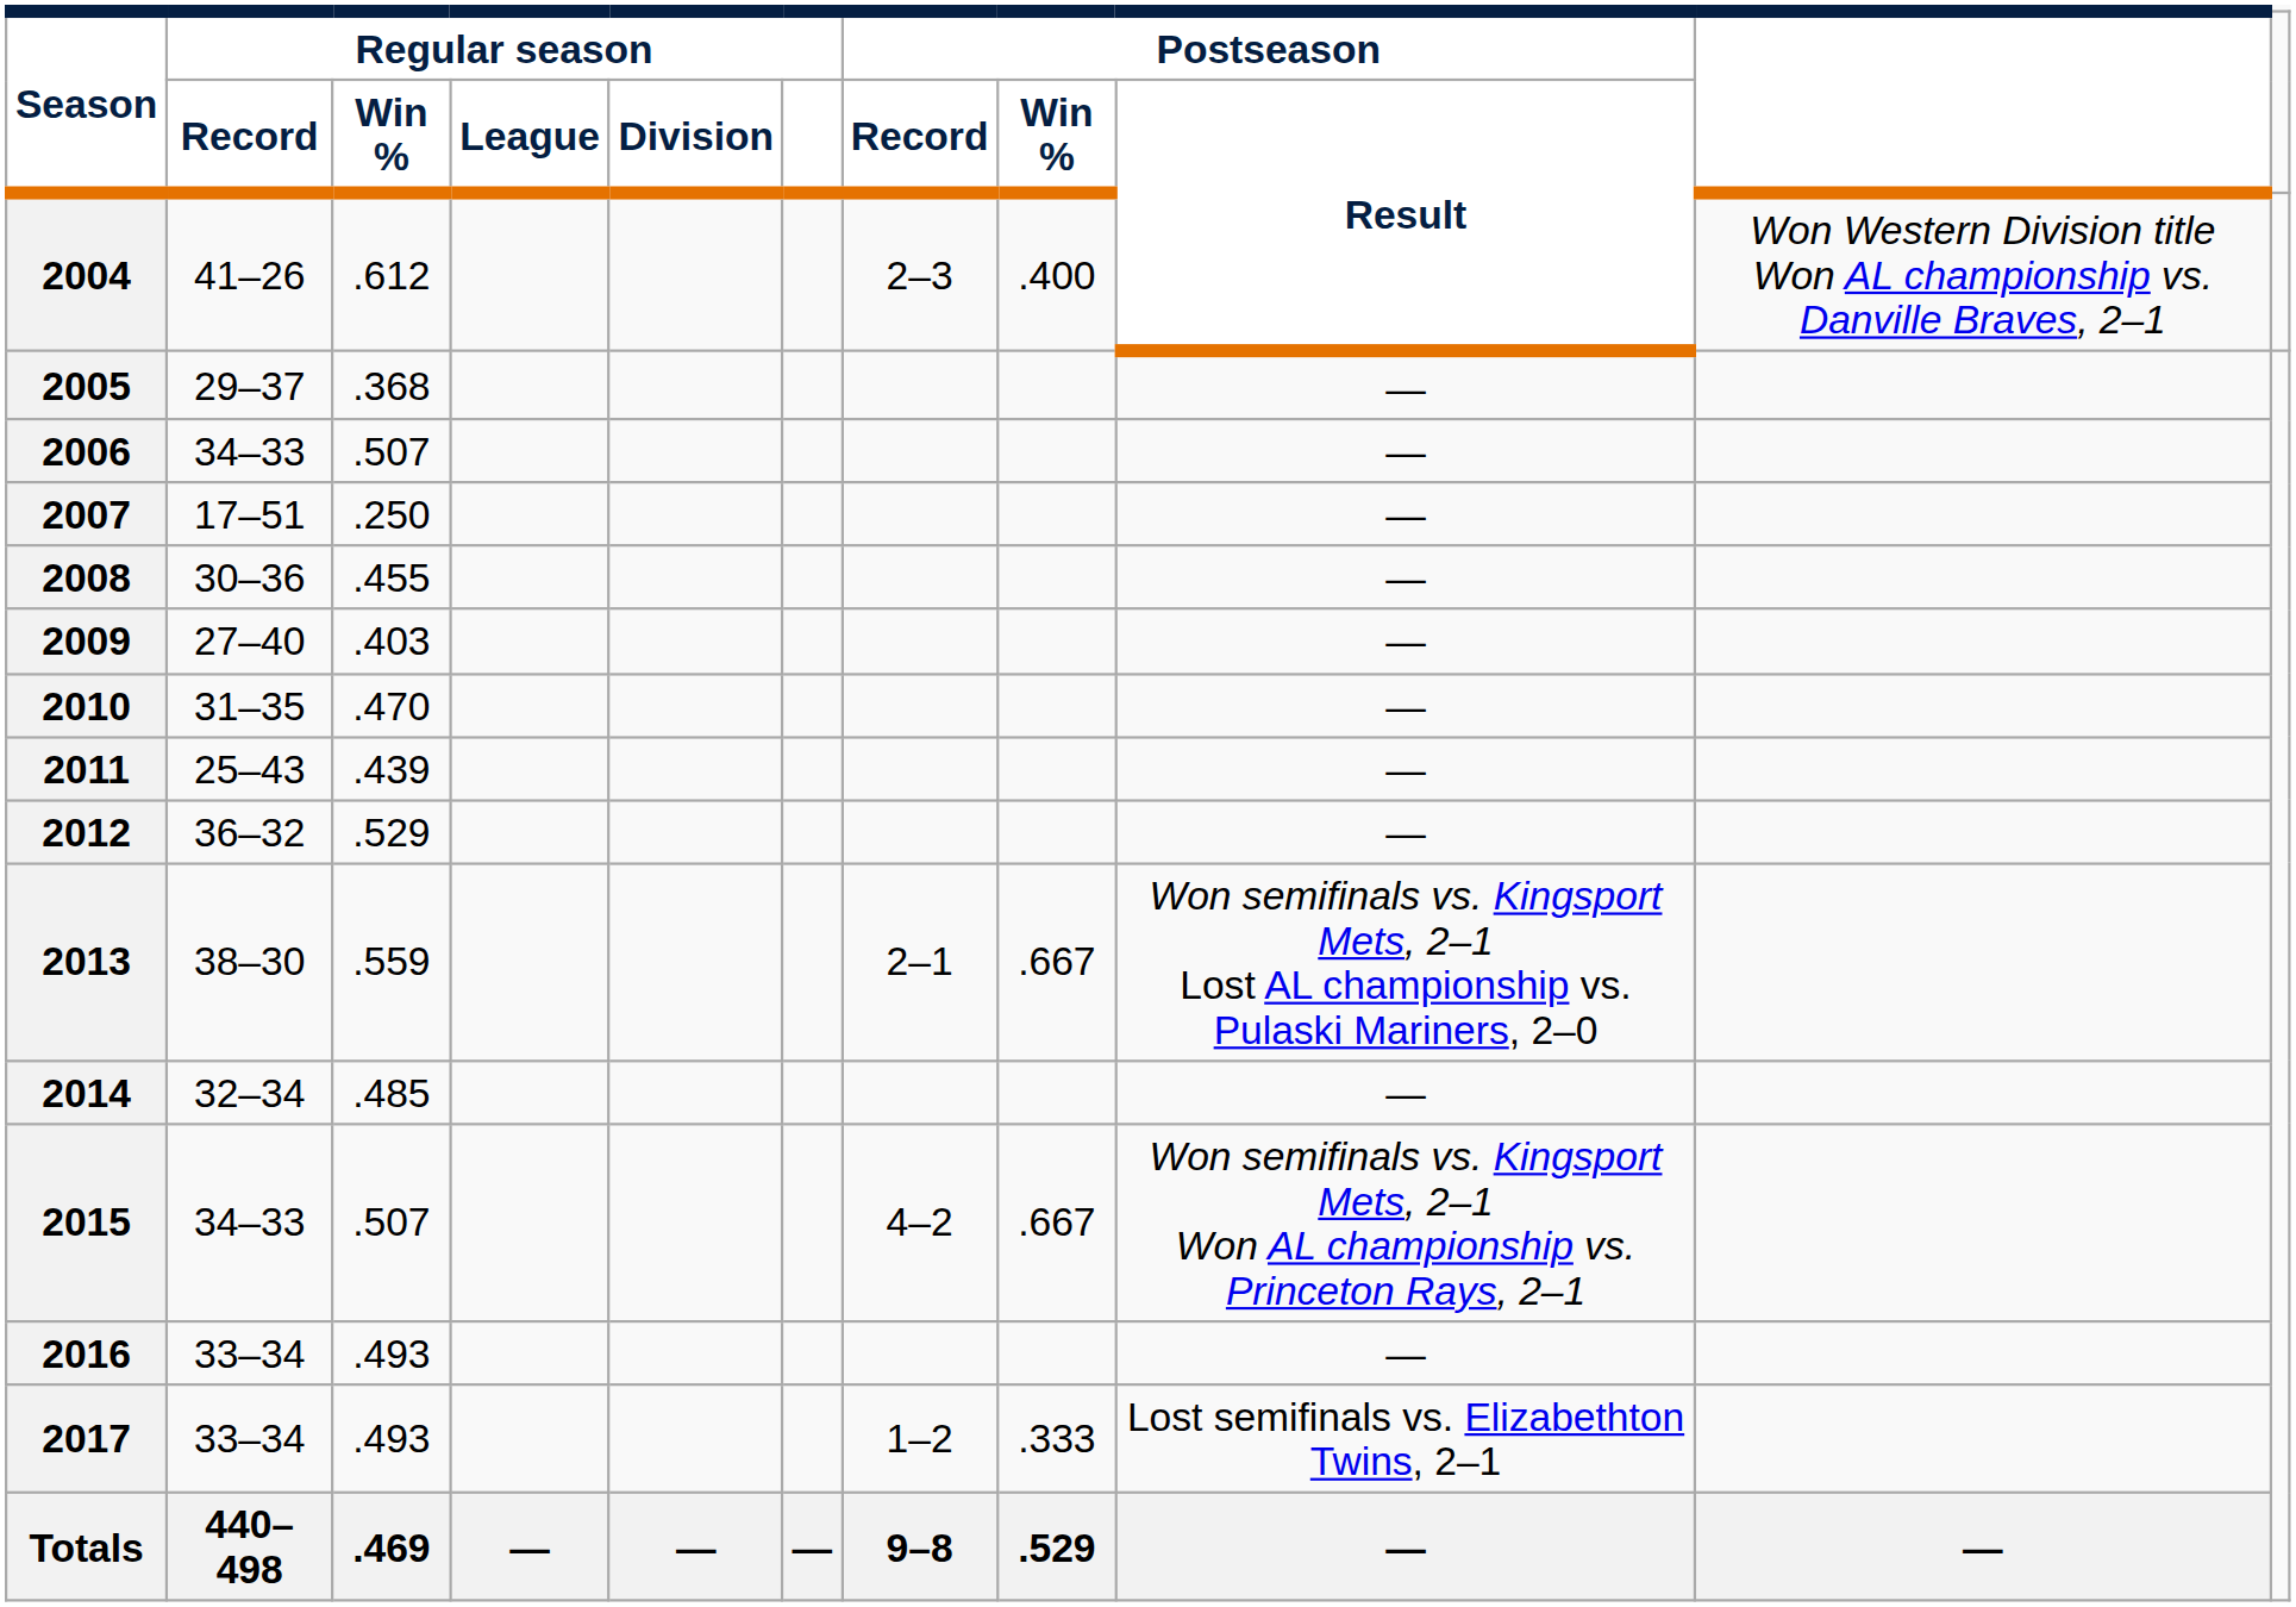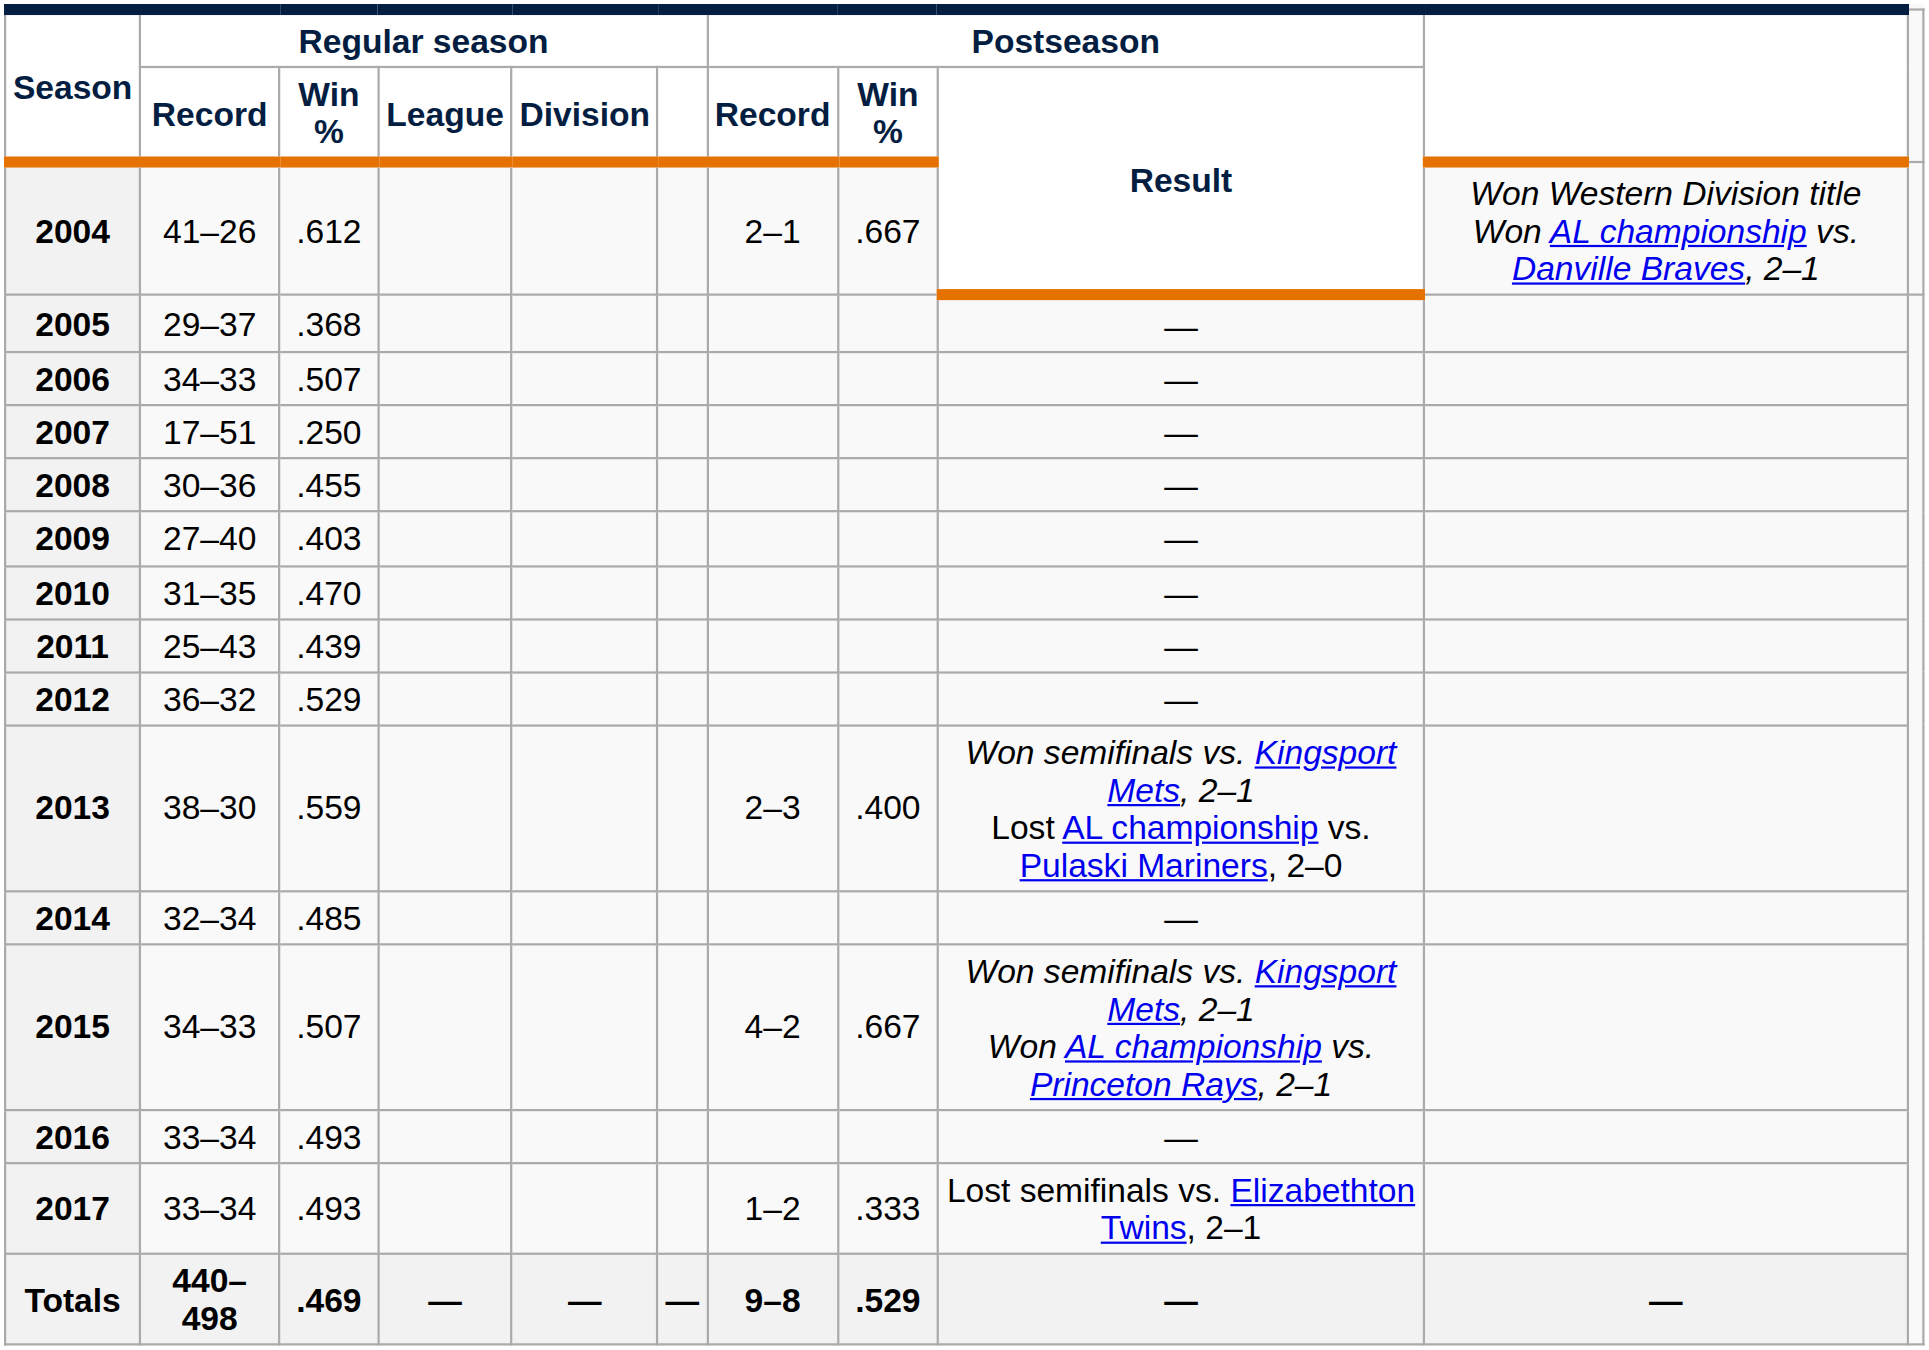2004 | Postseason / Record: 2–3 -> 2–1
2004 | Postseason / Win %: .400 -> .667
2013 | Postseason / Record: 2–1 -> 2–3
2013 | Postseason / Win %: .667 -> .400
